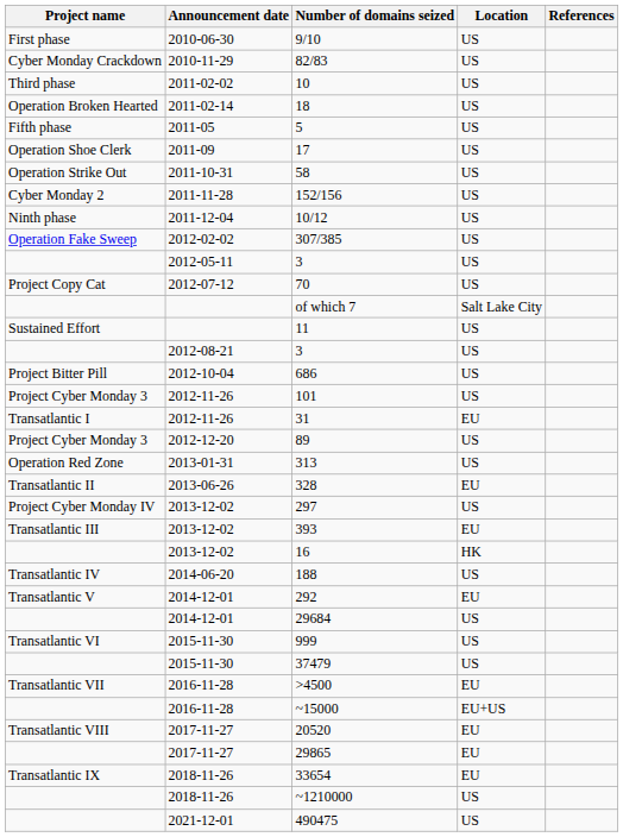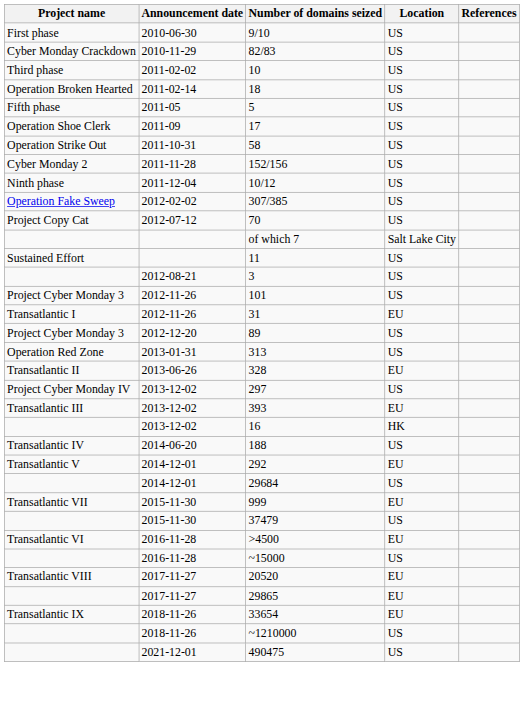- row: 2012-05-11 | 3 | US
- row: Project Bitter Pill | 2012-10-04 | 686 | US
999 | Project name: Transatlantic VI -> Transatlantic VII
999 | Location: US -> EU
>4500 | Project name: Transatlantic VII -> Transatlantic VI
~15000 | Location: EU+US -> US
